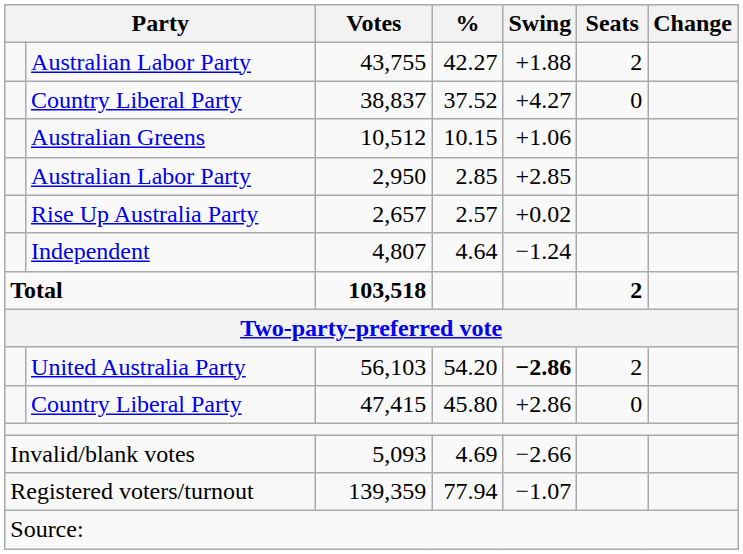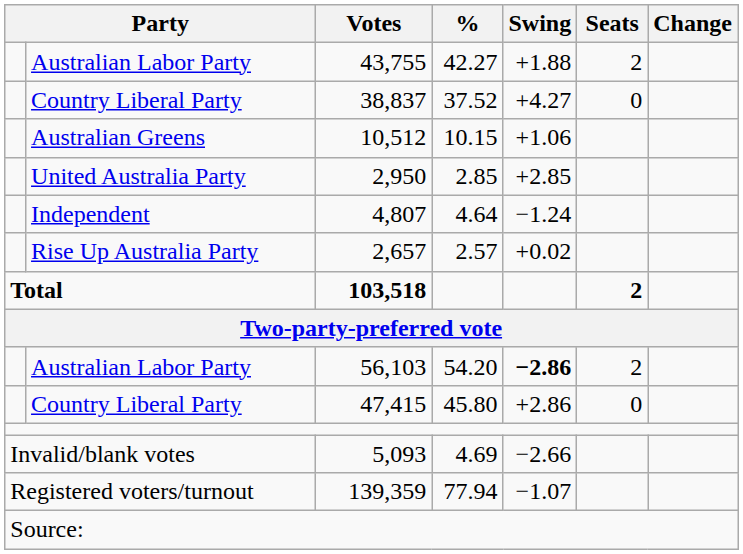2,950 | column 2: Australian Labor Party -> United Australia Party
rows swapped: 2,657 <-> 4,807
56,103 | column 2: United Australia Party -> Australian Labor Party
